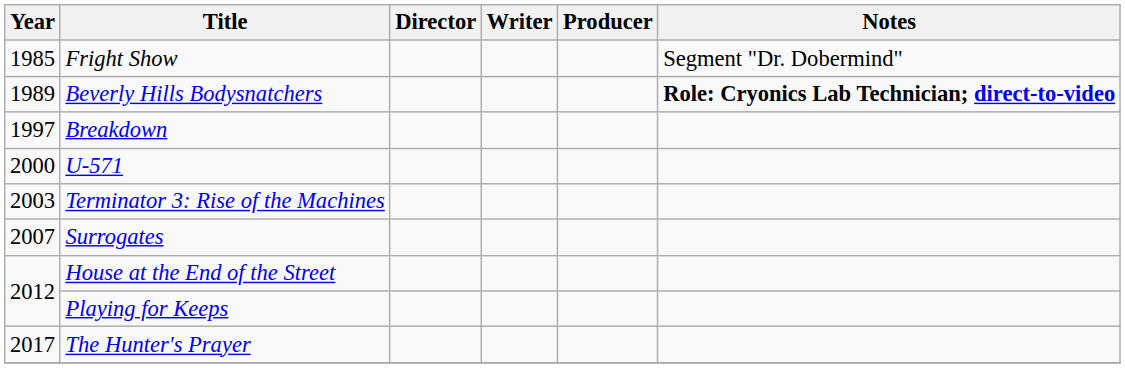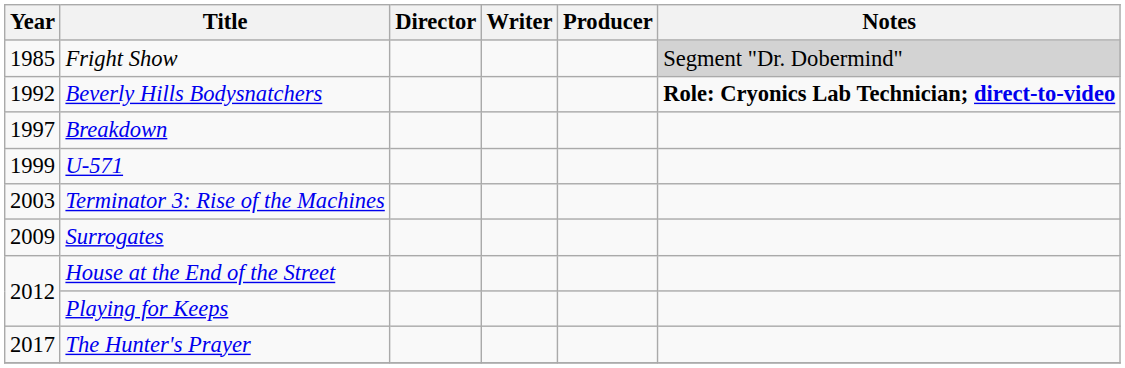Fright Show | Notes: no background -> lightgrey background
Beverly Hills Bodysnatchers | Year: 1989 -> 1992
U-571 | Year: 2000 -> 1999
Surrogates | Year: 2007 -> 2009
